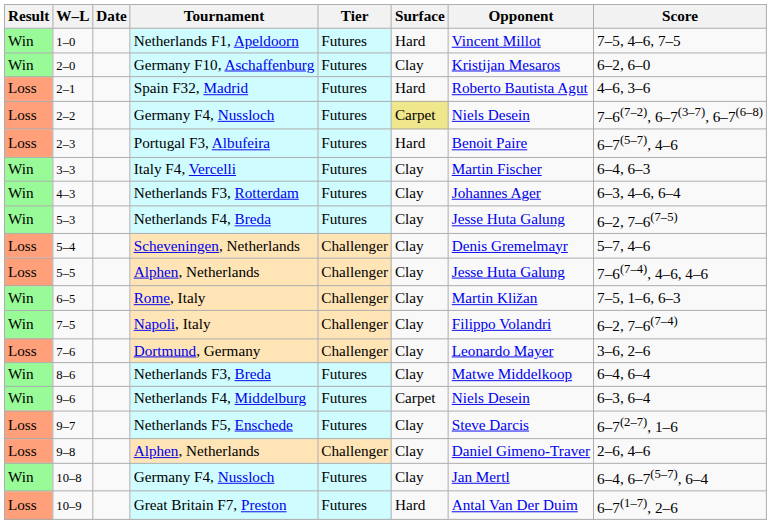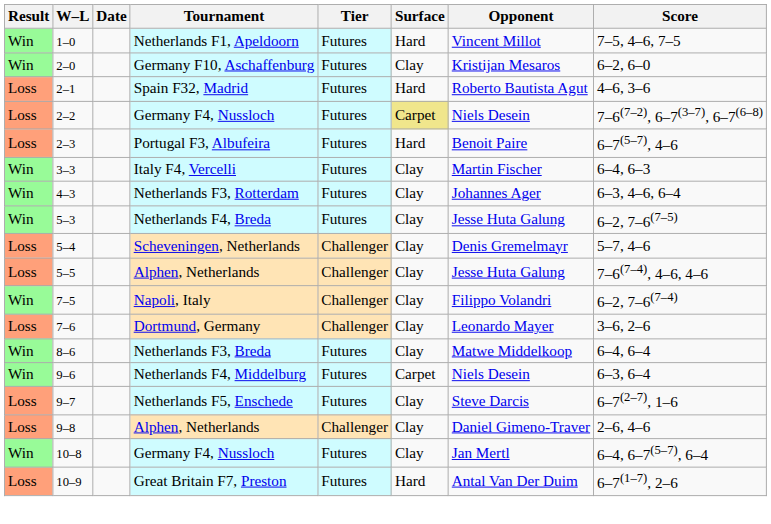- row: Win | 6–5 | Rome, Italy | Challenger | Clay | Martin Kližan | 7–5, 1–6, 6–3
